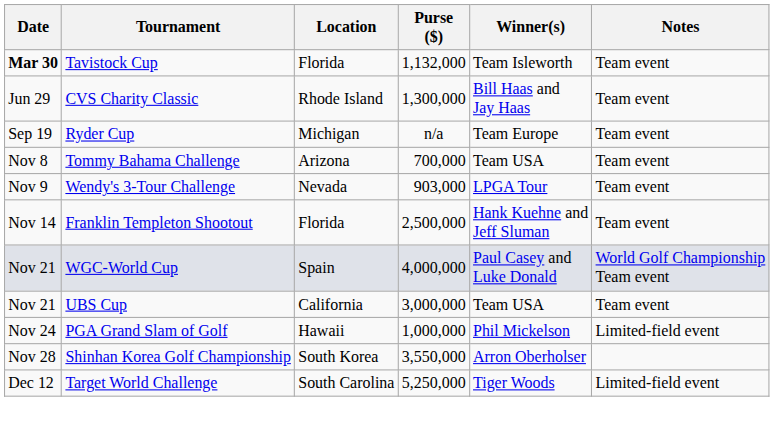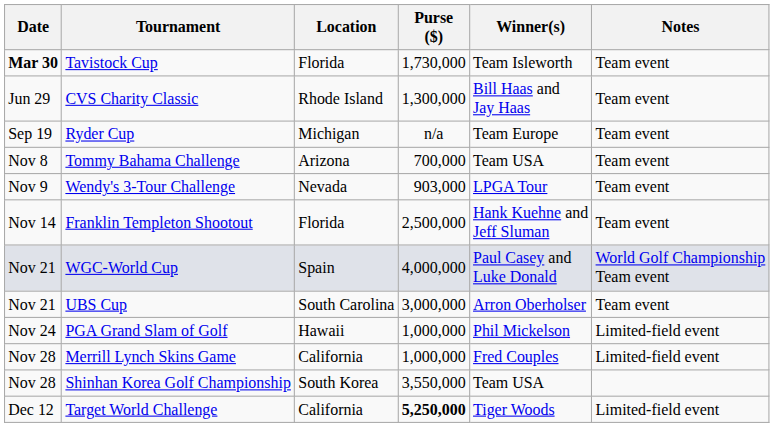Tavistock Cup | Purse ($): 1,132,000 -> 1,730,000
UBS Cup | Location: California -> South Carolina
UBS Cup | Winner(s): Team USA -> Arron Oberholser
+ row: Nov 28 | Merrill Lynch Skins Game | California | 1,000,000 | Fred Couples | Limited-field event
Shinhan Korea Golf Championship | Winner(s): Arron Oberholser -> Team USA
Target World Challenge | Location: South Carolina -> California
Target World Challenge | Purse ($): normal -> bold
